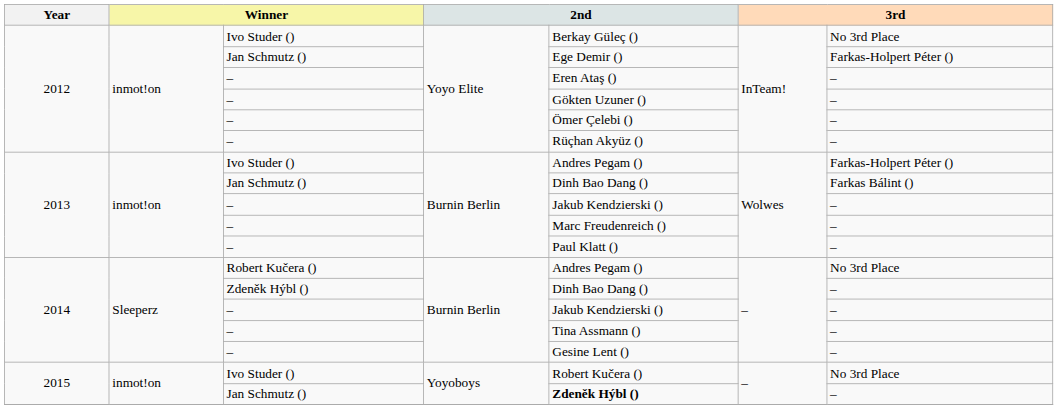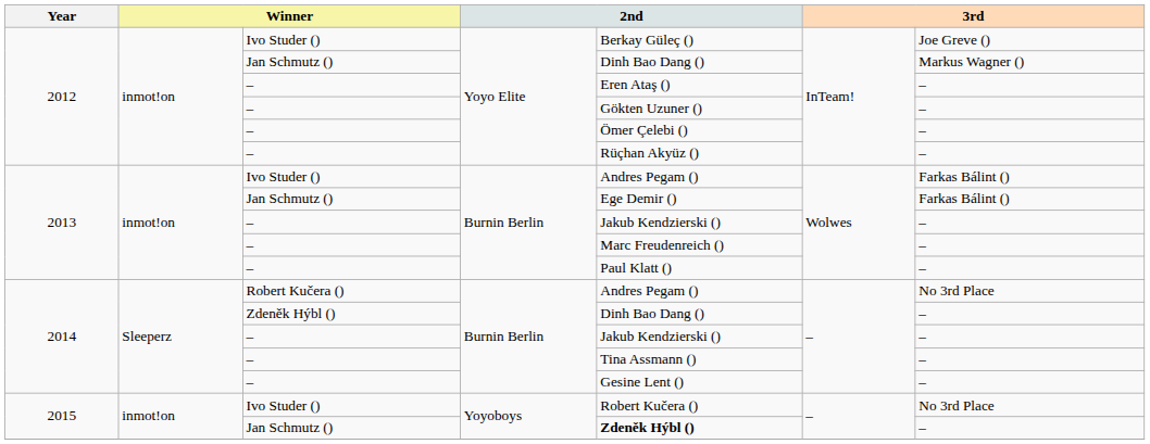2012 / Ivo Studer () | column 7: No 3rd Place -> Joe Greve ()
2012 / Jan Schmutz () | column 5: Ege Demir () -> Dinh Bao Dang ()
2012 / Jan Schmutz () | column 7: Farkas-Holpert Péter () -> Markus Wagner ()
2013 / Ivo Studer () | column 7: Farkas-Holpert Péter () -> Farkas Bálint ()
2013 / Jan Schmutz () | column 5: Dinh Bao Dang () -> Ege Demir ()
